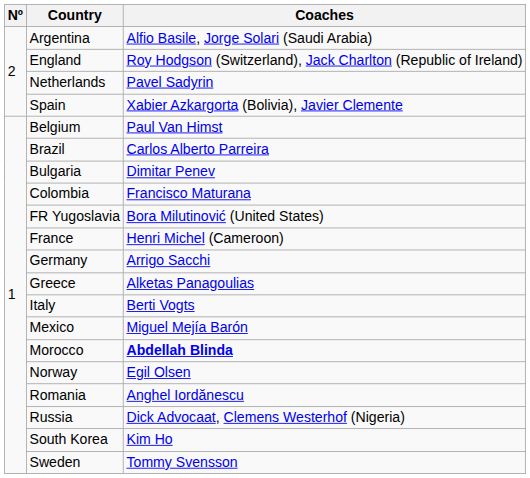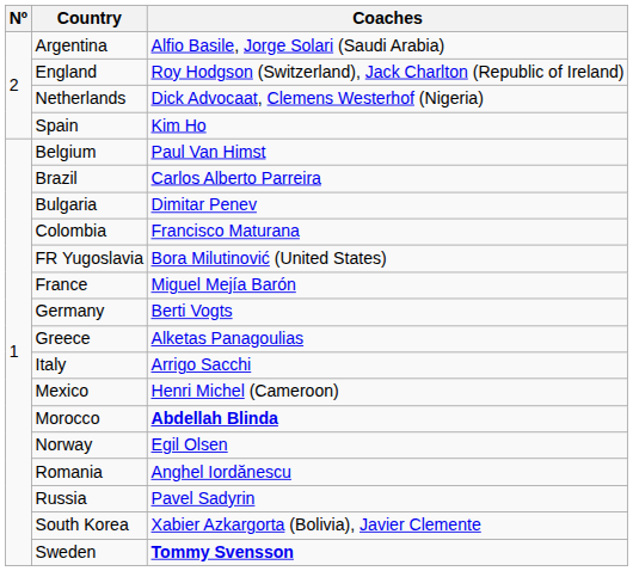Netherlands | Coaches: Pavel Sadyrin -> Dick Advocaat, Clemens Westerhof (Nigeria)
Spain | Coaches: Xabier Azkargorta (Bolivia), Javier Clemente -> Kim Ho
France | Coaches: Henri Michel (Cameroon) -> Miguel Mejía Barón
Germany | Coaches: Arrigo Sacchi -> Berti Vogts
Italy | Coaches: Berti Vogts -> Arrigo Sacchi
Mexico | Coaches: Miguel Mejía Barón -> Henri Michel (Cameroon)
Russia | Coaches: Dick Advocaat, Clemens Westerhof (Nigeria) -> Pavel Sadyrin
South Korea | Coaches: Kim Ho -> Xabier Azkargorta (Bolivia), Javier Clemente
Sweden | Coaches: normal -> bold
